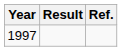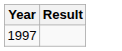- column: Ref.
